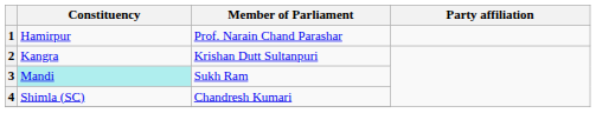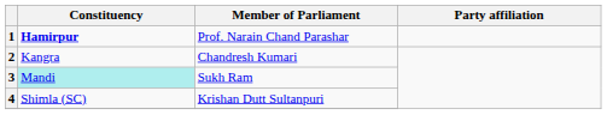1 | Constituency: normal -> bold
2 | Member of Parliament: Krishan Dutt Sultanpuri -> Chandresh Kumari
4 | Member of Parliament: Chandresh Kumari -> Krishan Dutt Sultanpuri
